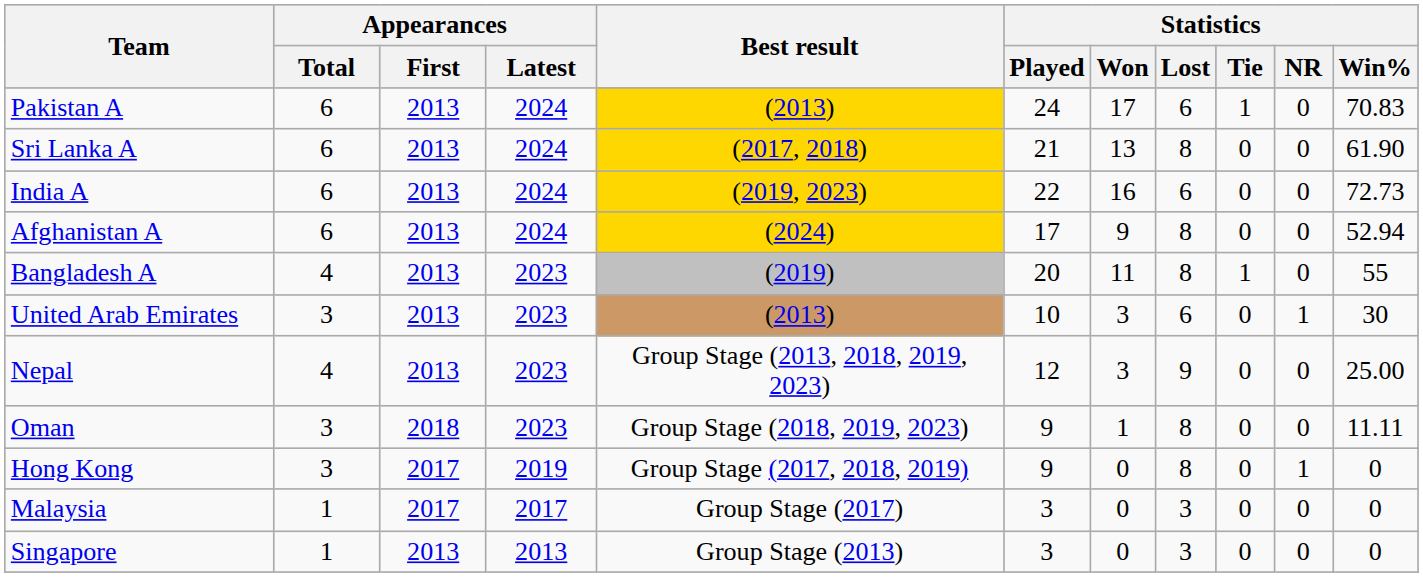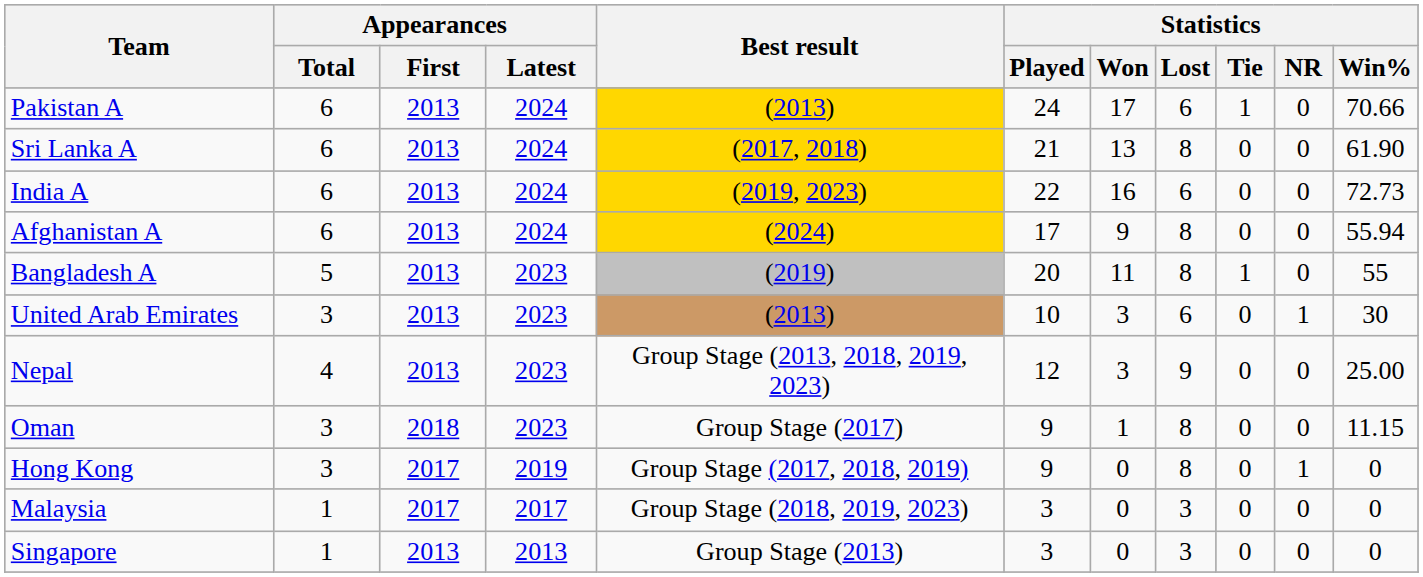Pakistan A | Statistics / Win%: 70.83 -> 70.66
Afghanistan A | Statistics / Win%: 52.94 -> 55.94
Bangladesh A | Appearances / Total: 4 -> 5
Oman | Best result: Group Stage (2018, 2019, 2023) -> Group Stage (2017)
Oman | Statistics / Win%: 11.11 -> 11.15
Malaysia | Best result: Group Stage (2017) -> Group Stage (2018, 2019, 2023)
